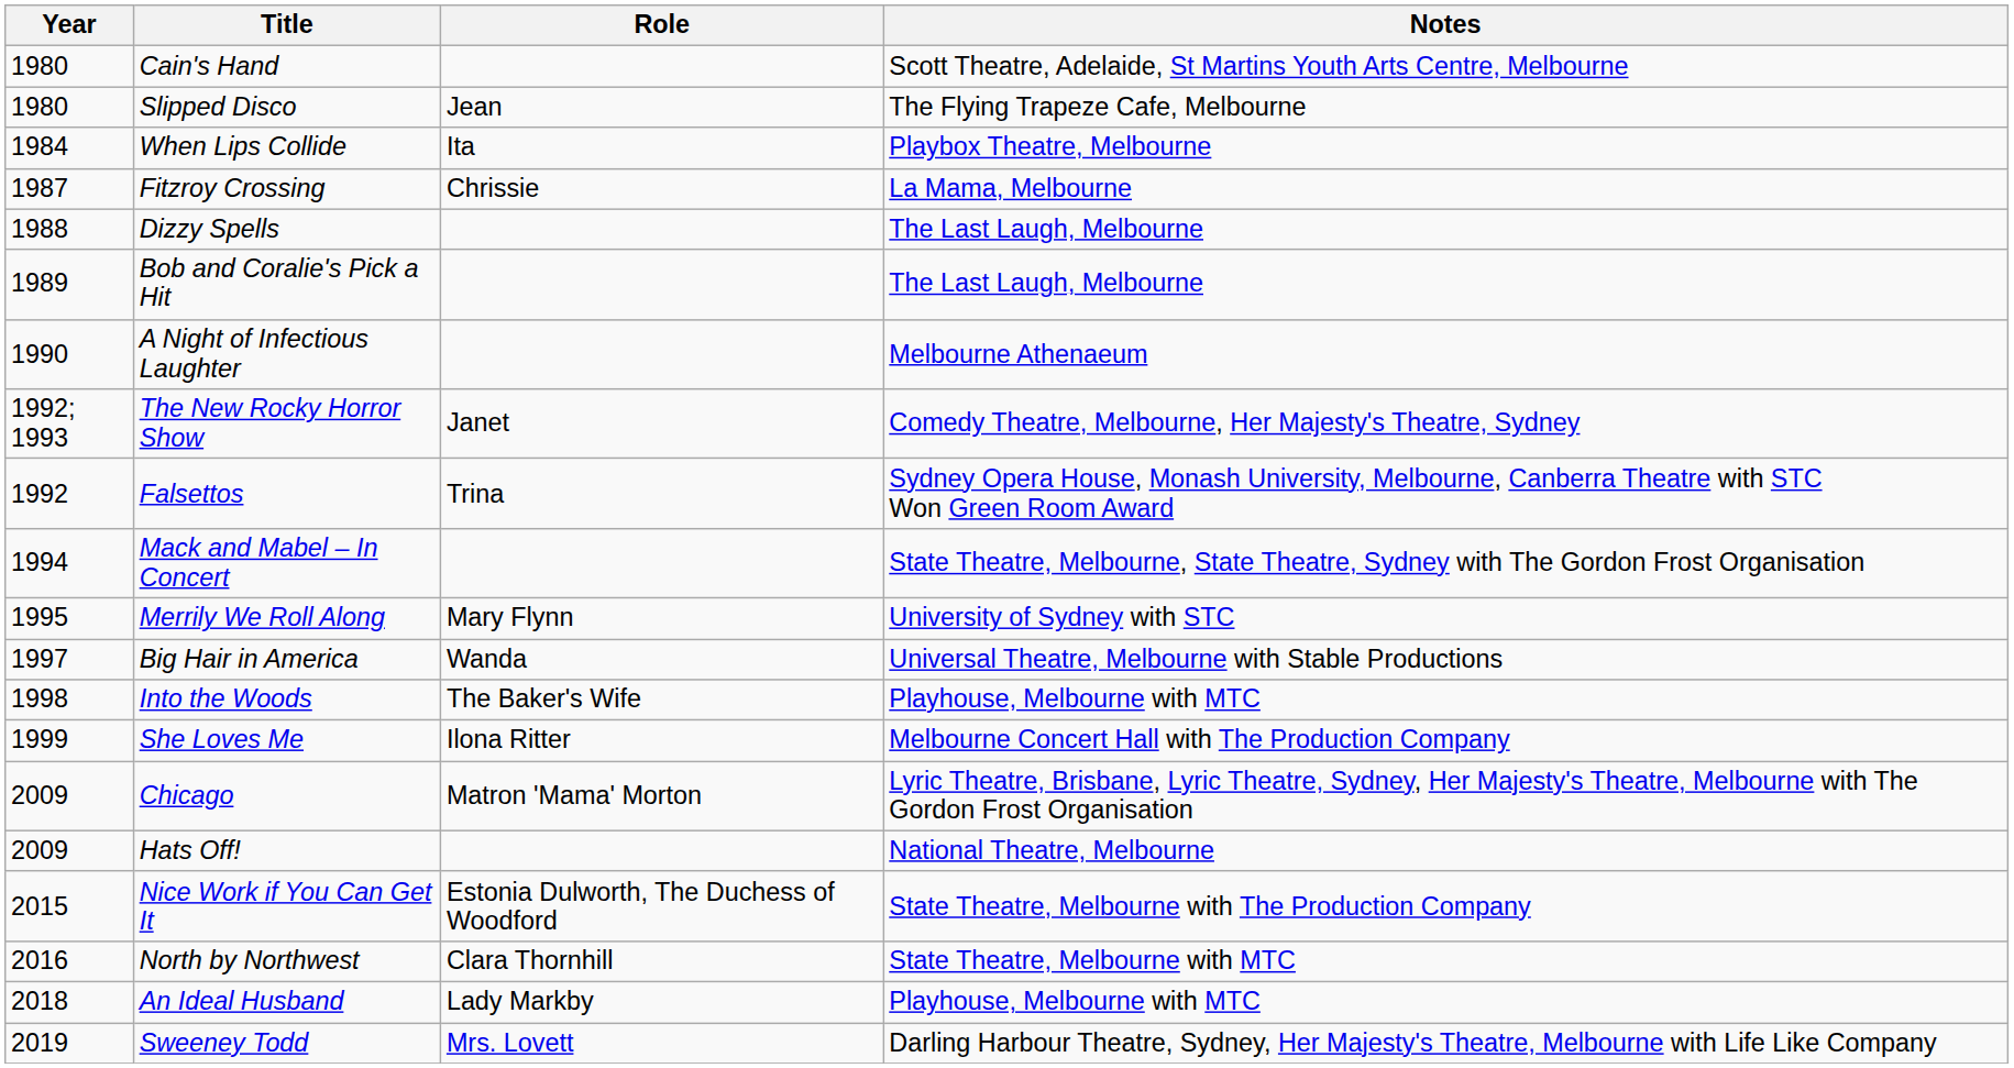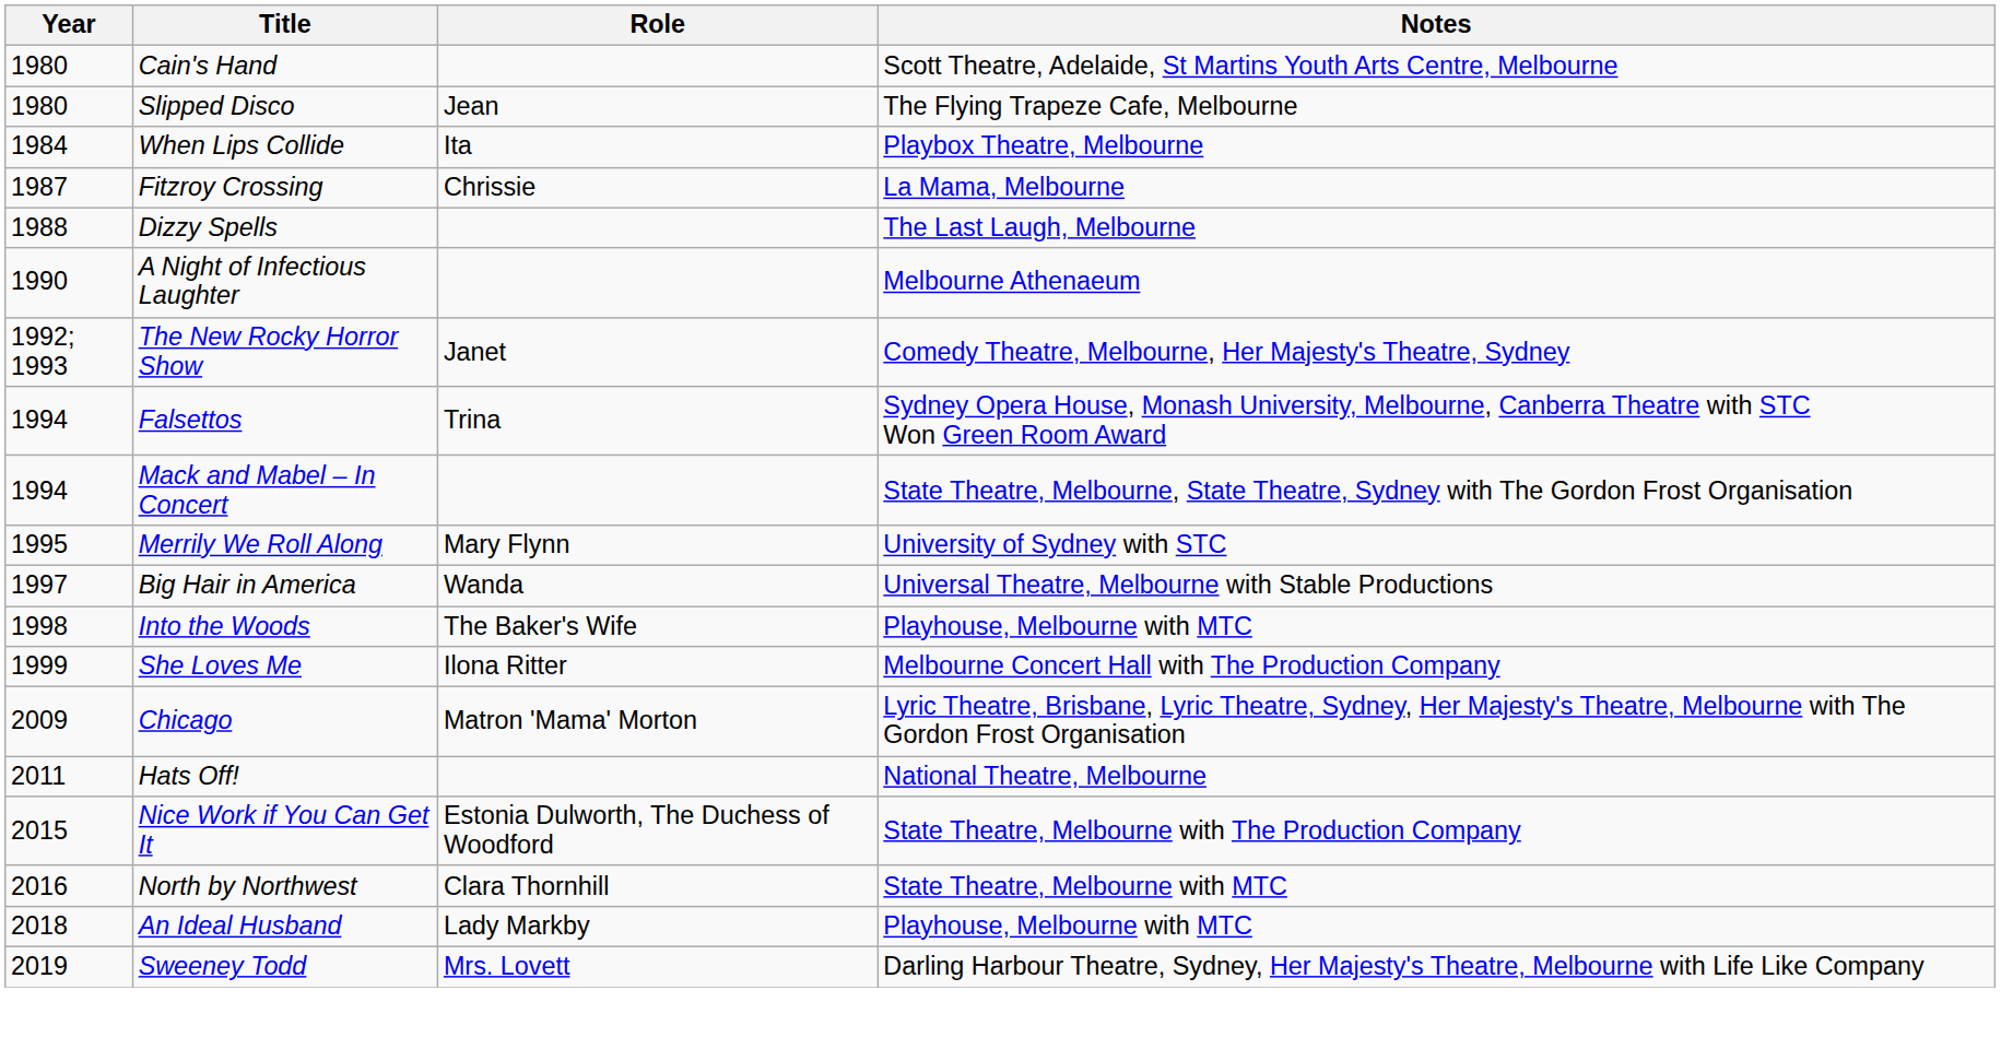- row: 1989 | Bob and Coralie's Pick a Hit | The Last Laugh, Melbourne
Falsettos | Year: 1992 -> 1994
Hats Off! | Year: 2009 -> 2011
